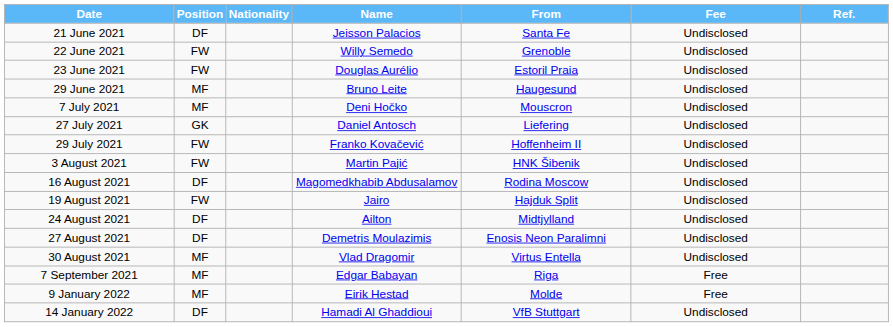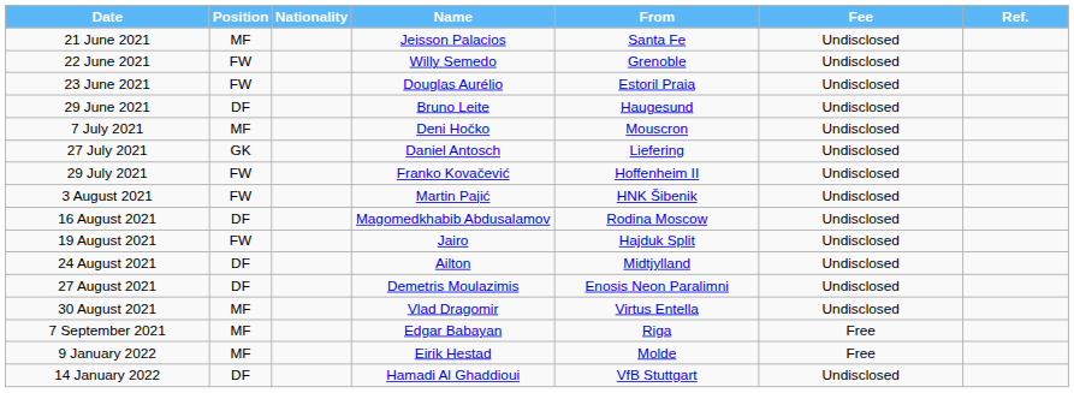21 June 2021 | Position: DF -> MF
29 June 2021 | Position: MF -> DF
